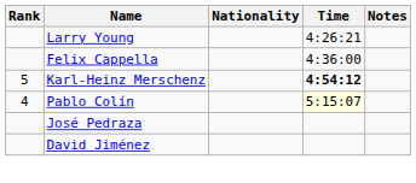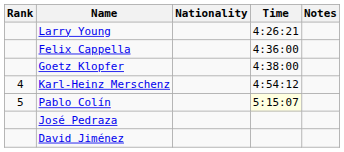+ row: Goetz Klopfer | 4:38:00
Karl-Heinz Merschenz | Rank: 5 -> 4
Karl-Heinz Merschenz | Time: bold -> normal
Pablo Colín | Rank: 4 -> 5
